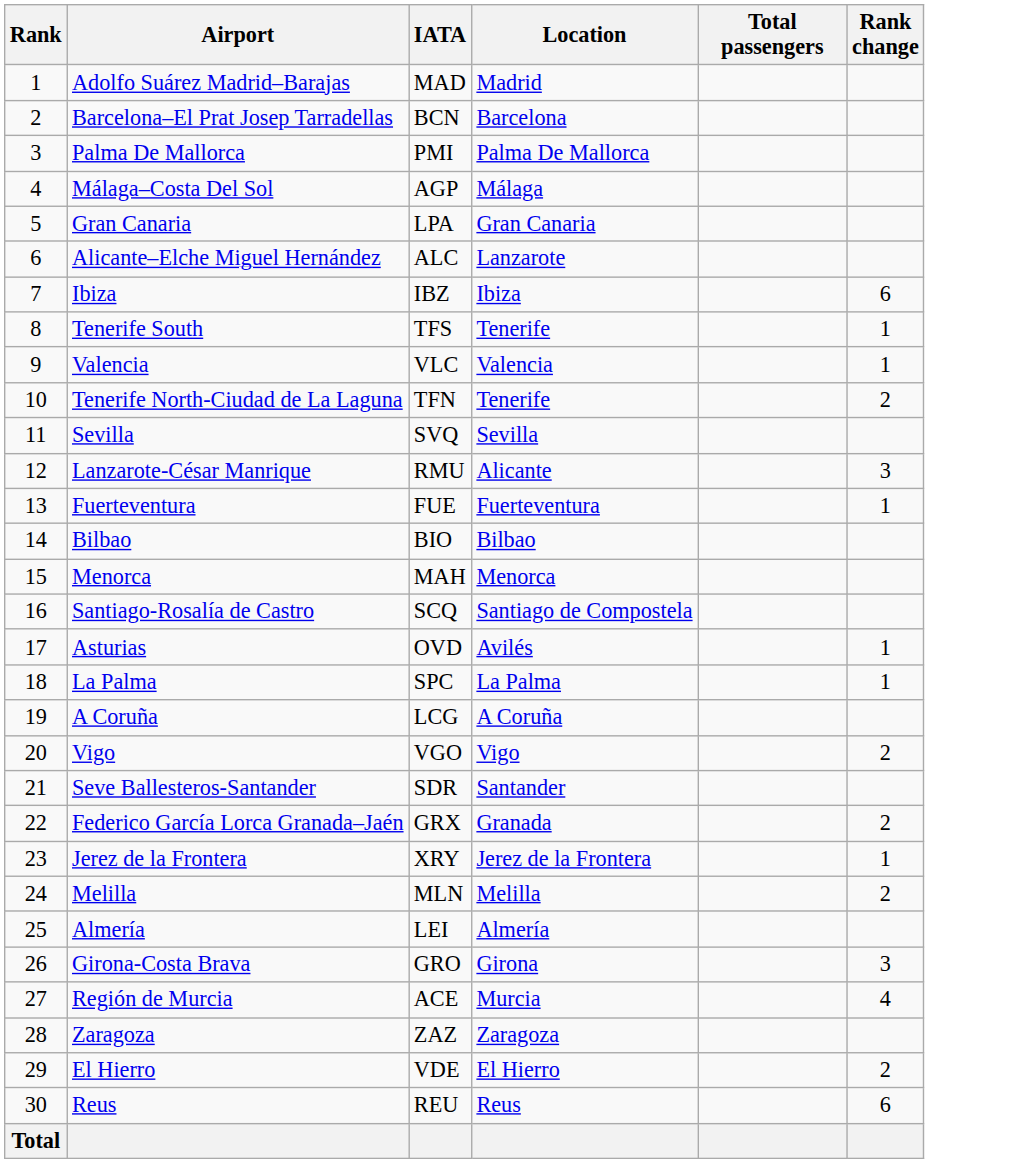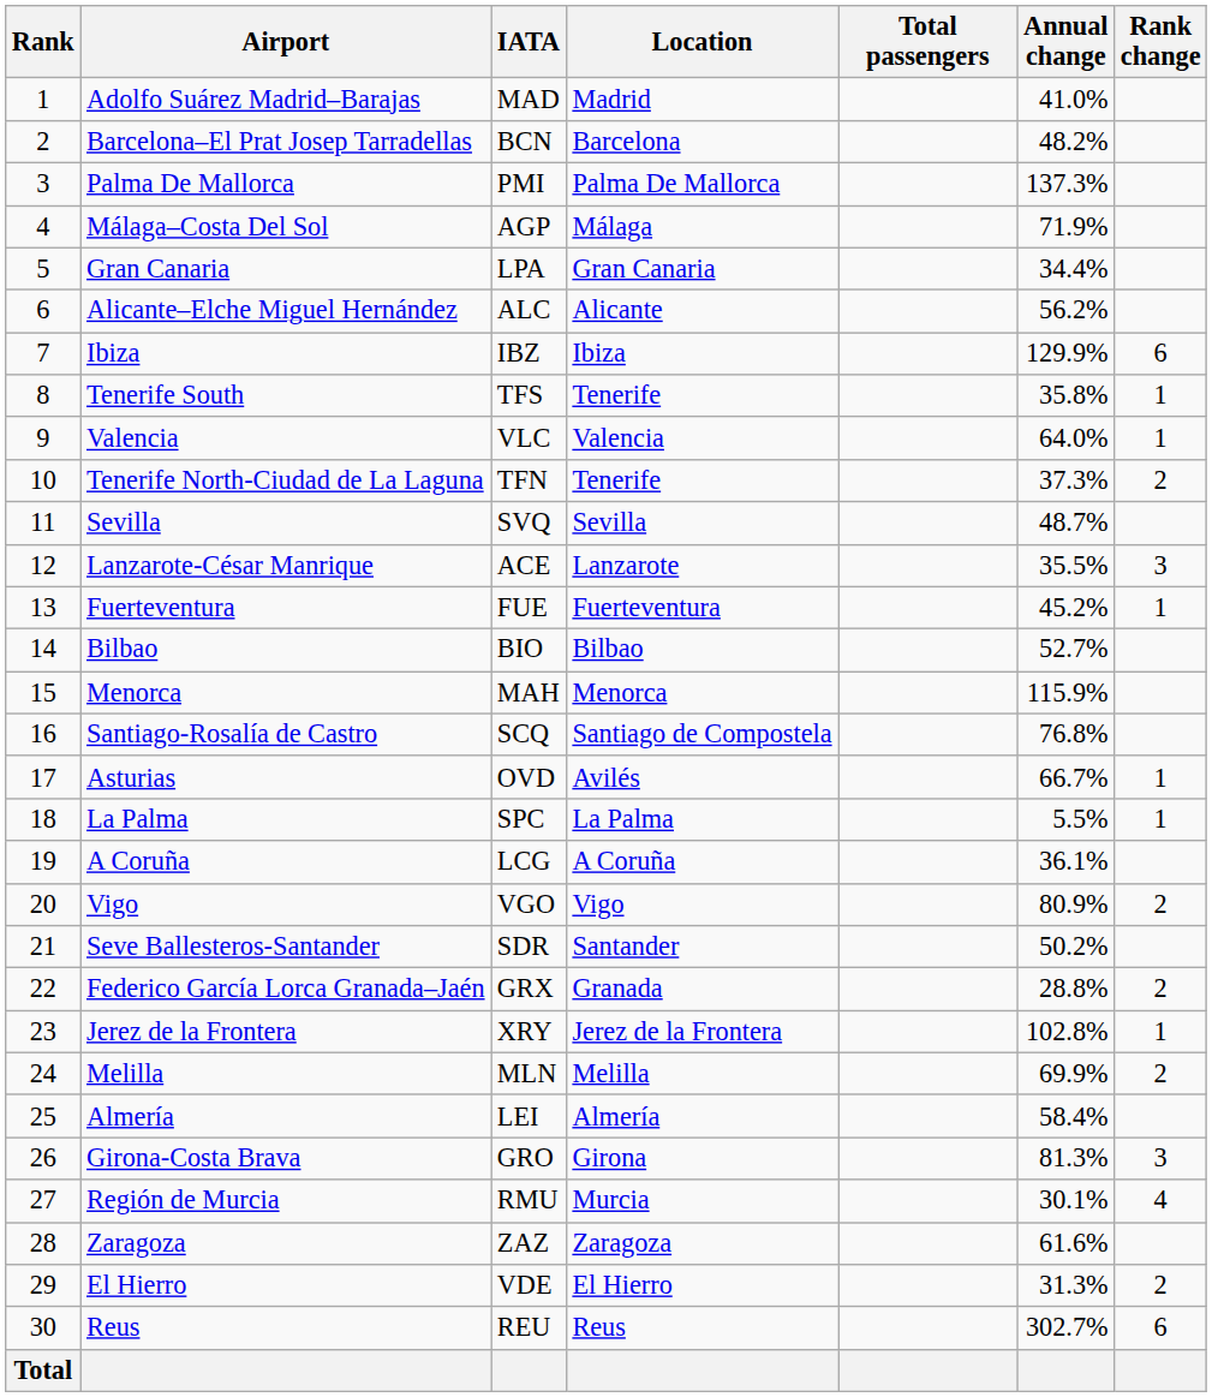+ column: Annual change | 41.0% | 48.2% | 137.3% | 71.9% | 34.4% | 56.2% | 129.9% | 35.8% | 64.0% | 37.3% | 48.7% | 35.5% | 45.2% | 52.7% | 115.9% | 76.8% | 66.7% | 5.5% | 36.1% | 80.9% | 50.2% | 28.8% | 102.8% | 69.9% | 58.4% | 81.3% | 30.1% | 61.6% | 31.3% | 302.7%
Alicante–Elche Miguel Hernández | Location: Lanzarote -> Alicante
Lanzarote-César Manrique | IATA: RMU -> ACE
Lanzarote-César Manrique | Location: Alicante -> Lanzarote
Región de Murcia | IATA: ACE -> RMU
